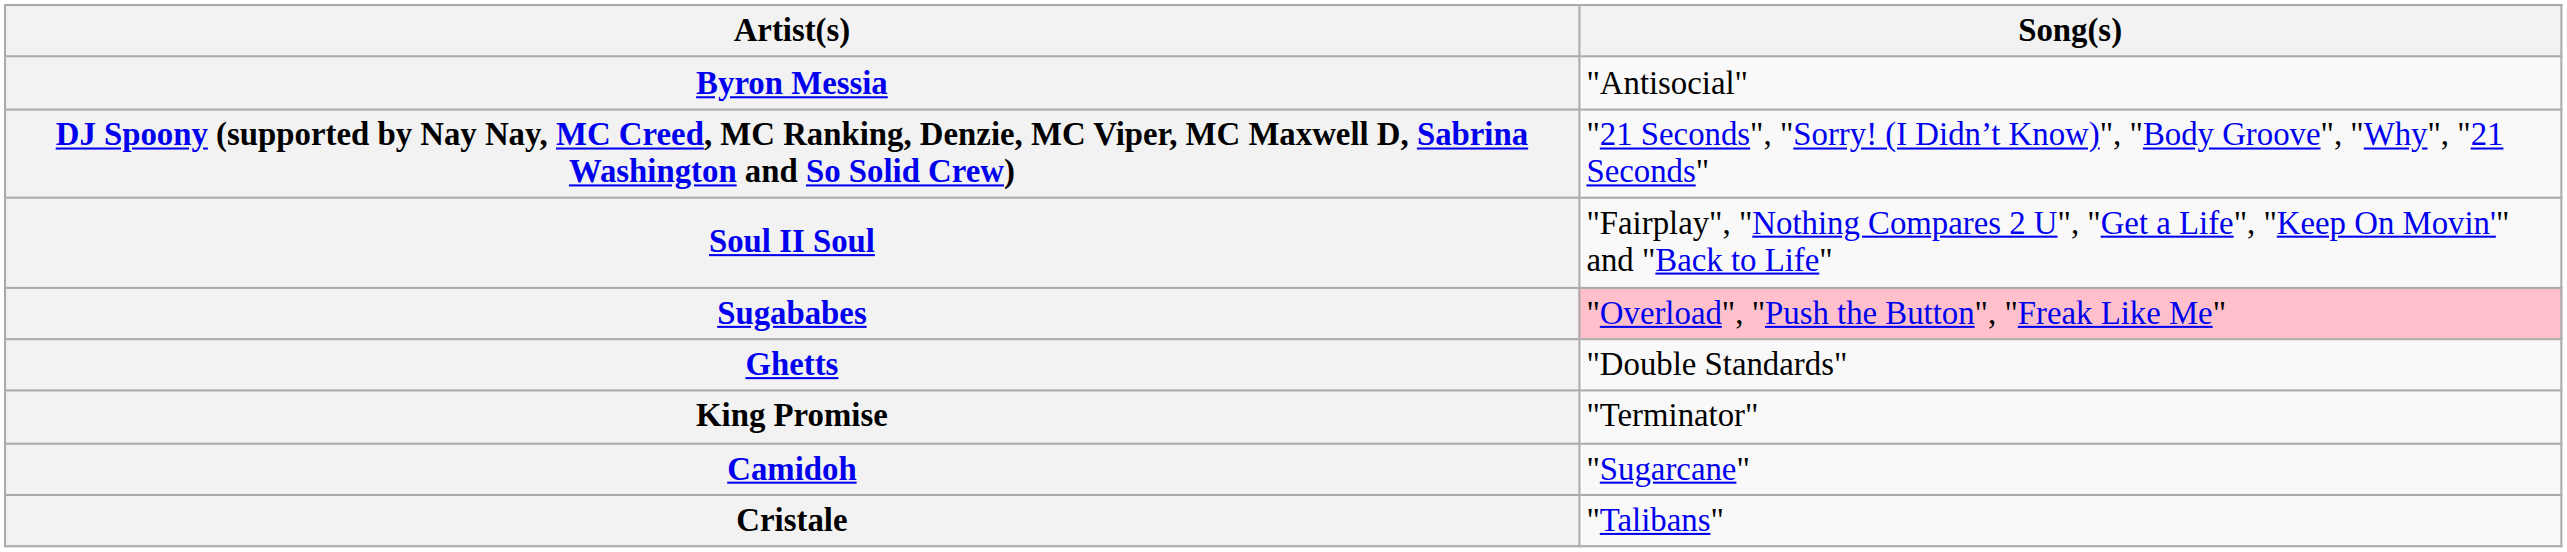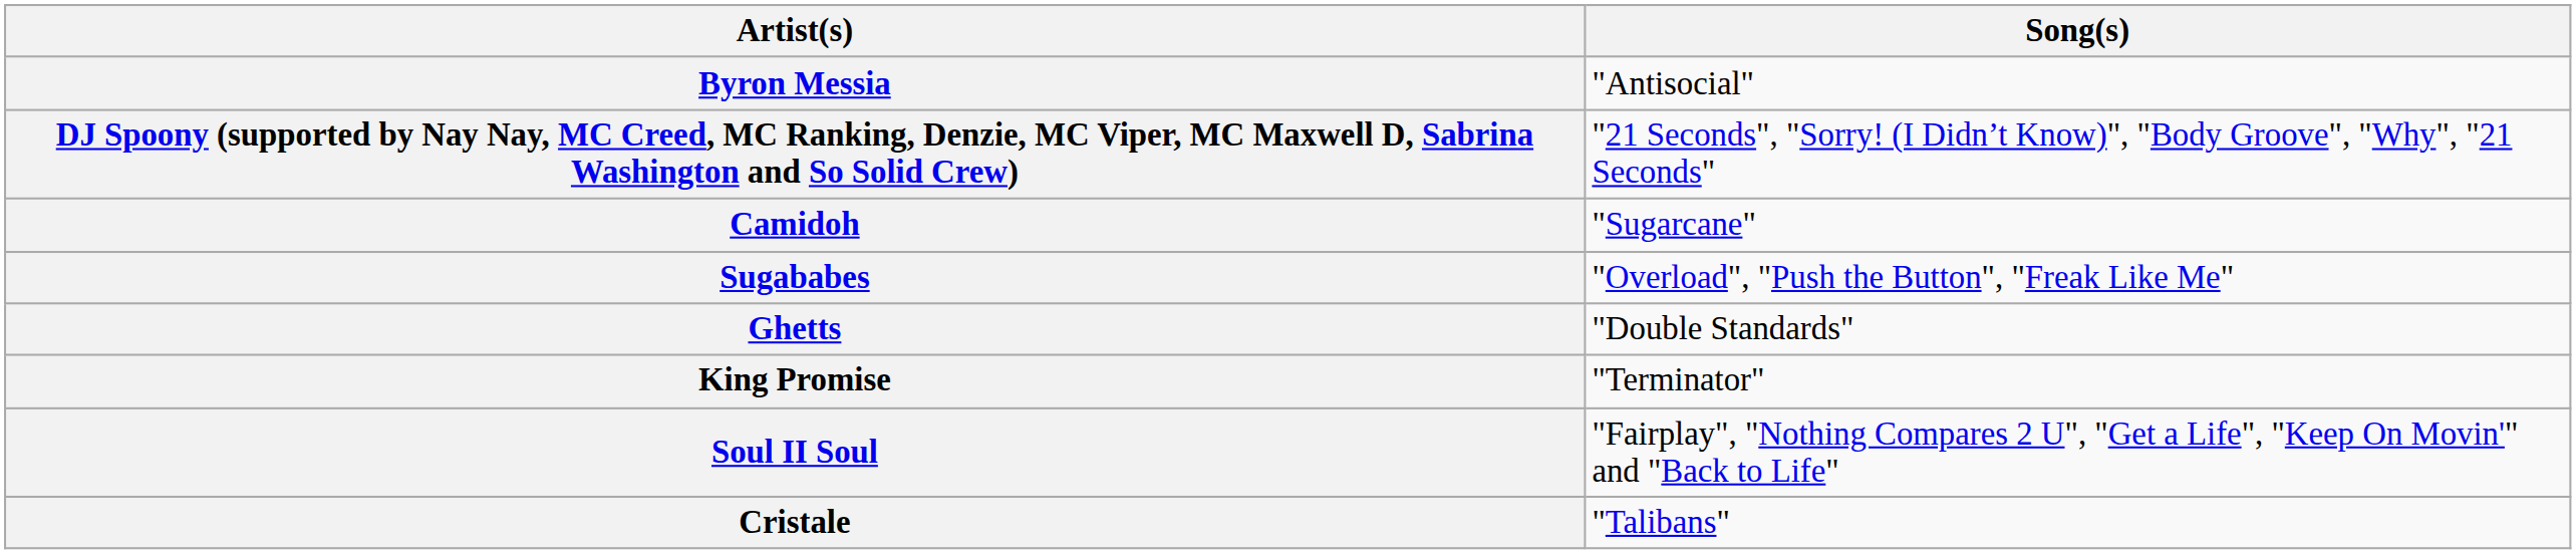rows swapped: Soul II Soul <-> Camidoh
Sugababes | Song(s): pink background -> no background
